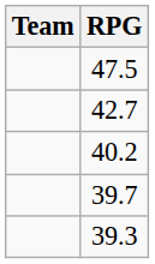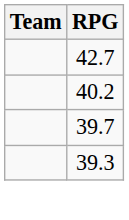- row: 47.5
